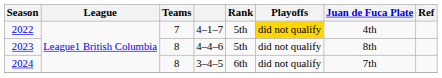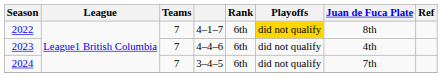2022 | Rank: 5th -> 6th
2022 | Juan de Fuca Plate: 4th -> 8th
2023 | Teams: 8 -> 7
2023 | Rank: 5th -> 6th
2023 | Juan de Fuca Plate: 8th -> 4th
2024 | Teams: 8 -> 7
